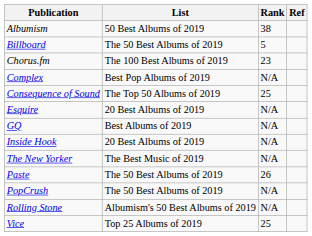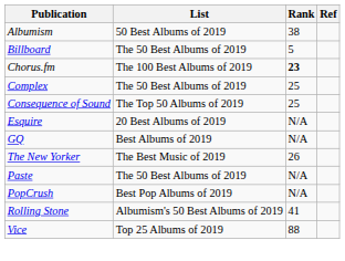Chorus.fm | Rank: normal -> bold
Complex | List: Best Pop Albums of 2019 -> The 50 Best Albums of 2019
Complex | Rank: N/A -> 25
- row: Inside Hook | 20 Best Albums of 2019 | N/A
The New Yorker | Rank: N/A -> 26
Paste | Rank: 26 -> N/A
PopCrush | List: The 50 Best Albums of 2019 -> Best Pop Albums of 2019
Rolling Stone | Rank: N/A -> 41
Vice | Rank: 25 -> 88
